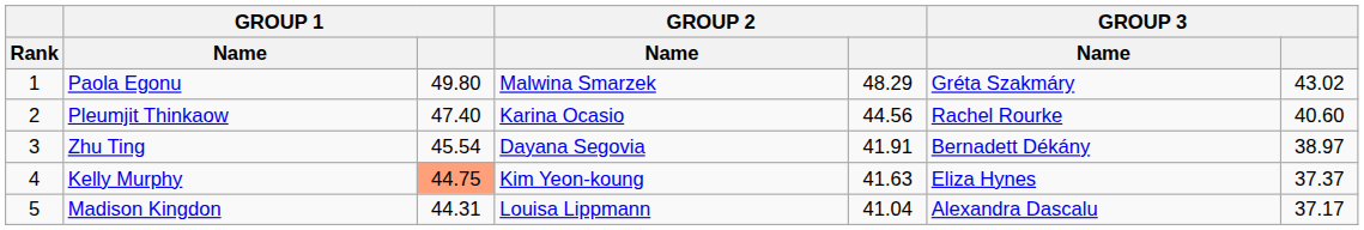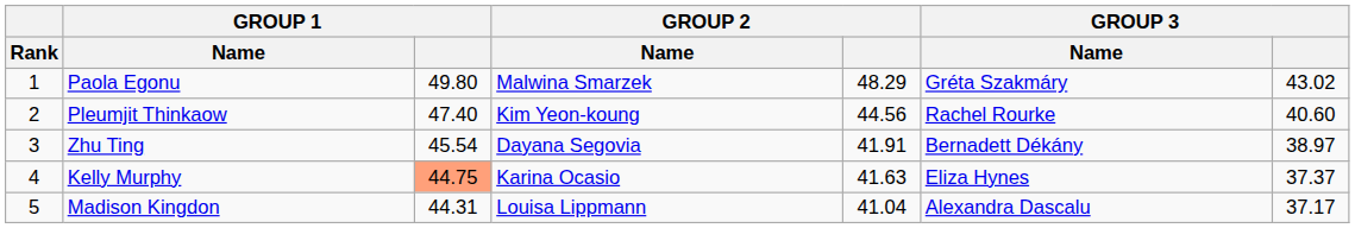Pleumjit Thinkaow | GROUP 2 / Name: Karina Ocasio -> Kim Yeon-koung
Kelly Murphy | GROUP 2 / Name: Kim Yeon-koung -> Karina Ocasio
